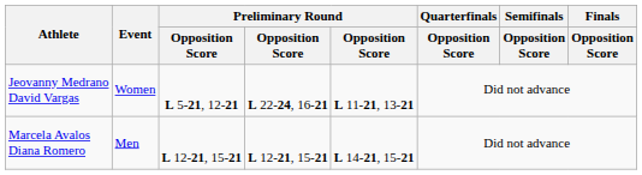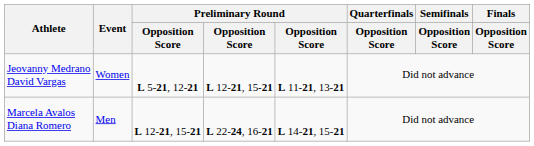Jeovanny Medrano David Vargas | column 4: L 22-24, 16-21 -> L 12-21, 15-21
Marcela Avalos Diana Romero | column 4: L 12-21, 15-21 -> L 22-24, 16-21
